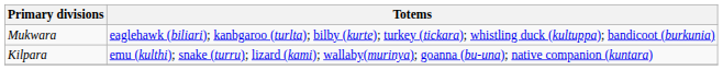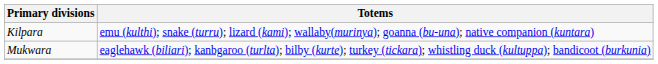rows swapped: Mukwara <-> Kilpara
